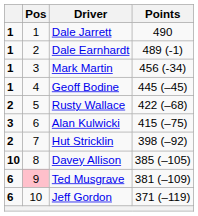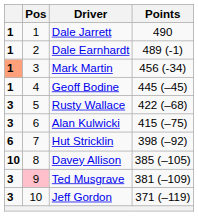Mark Martin | column 1: no background -> lightsalmon background
Rusty Wallace | column 1: 2 -> 3
Hut Stricklin | column 1: 2 -> 6
Ted Musgrave | column 1: 6 -> 3
Jeff Gordon | column 1: 6 -> 3
